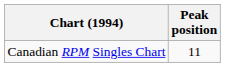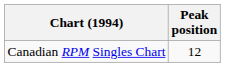Canadian RPM Singles Chart | Peak position: 11 -> 12
